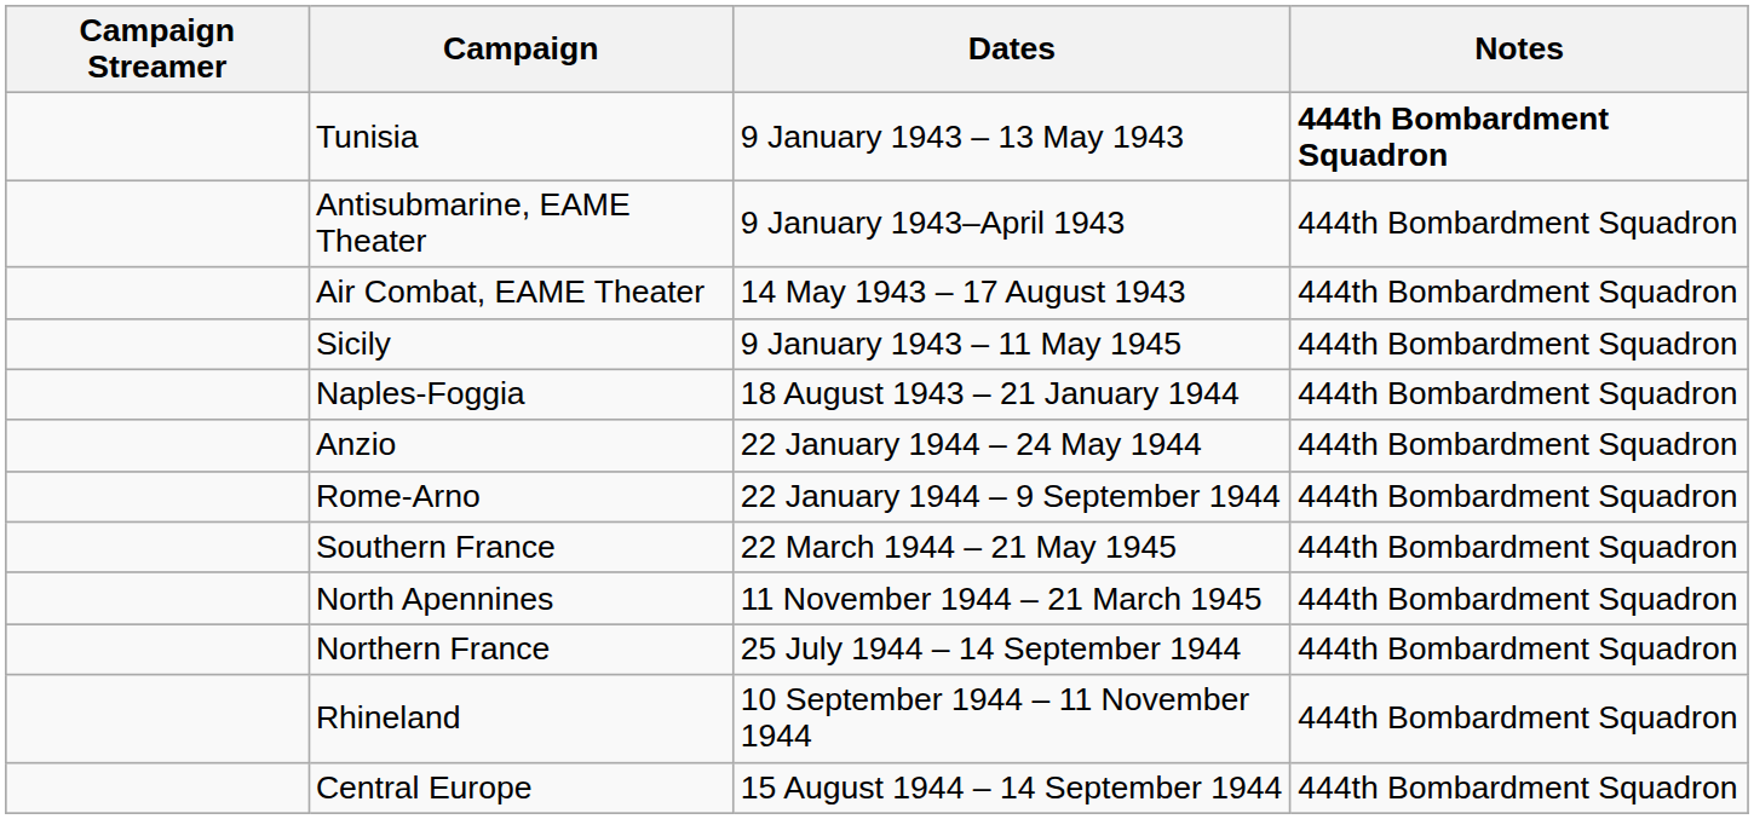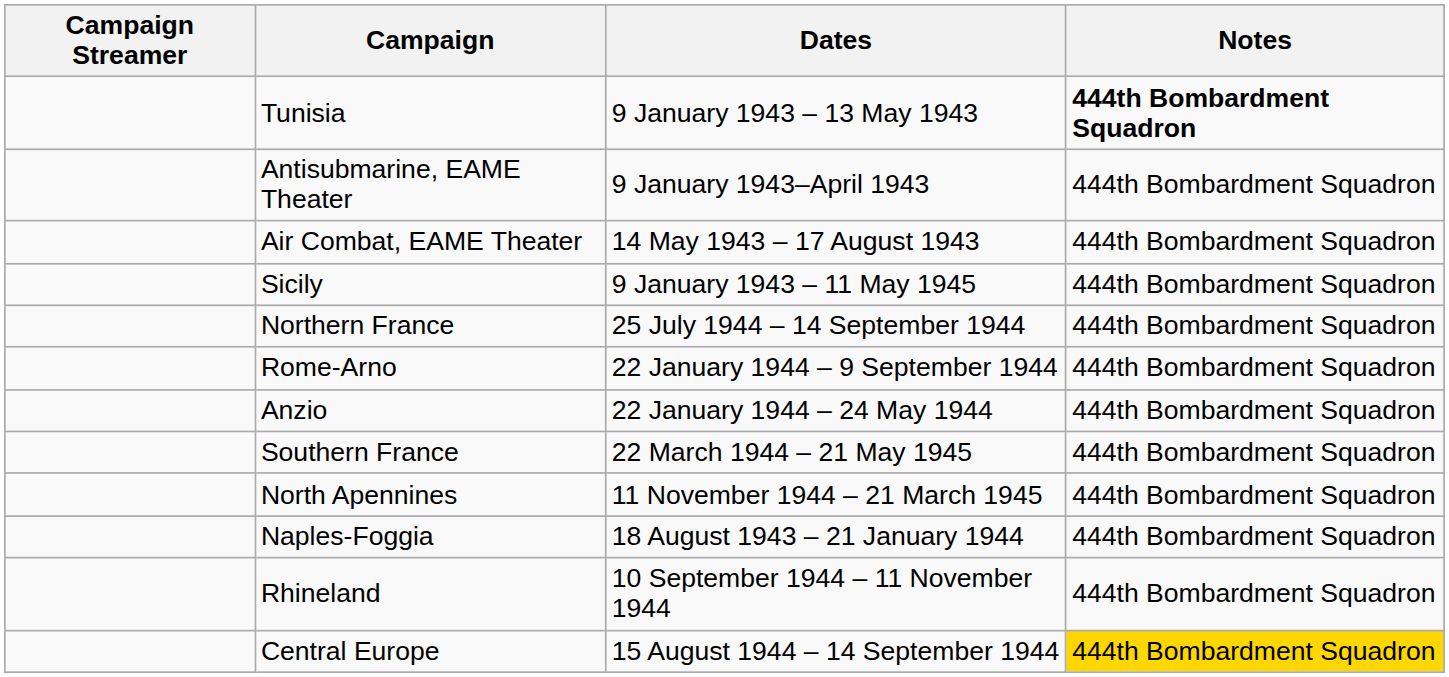rows swapped: Naples-Foggia <-> Northern France
rows swapped: Anzio <-> Rome-Arno
Central Europe | Notes: no background -> gold background
